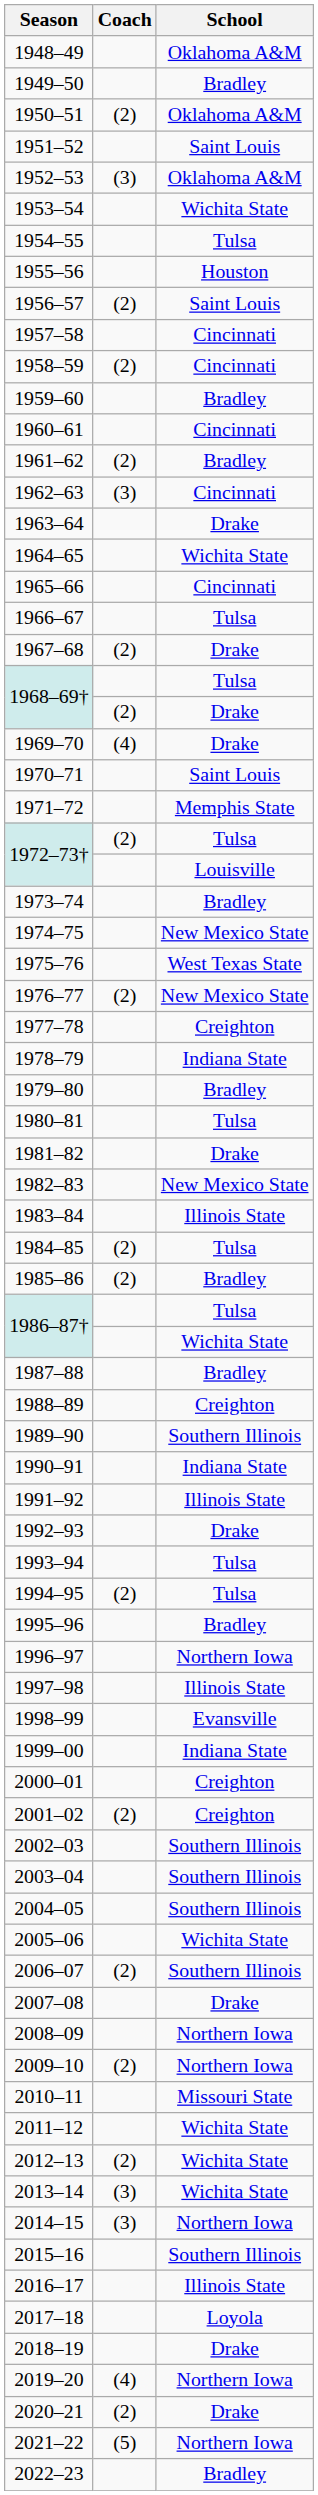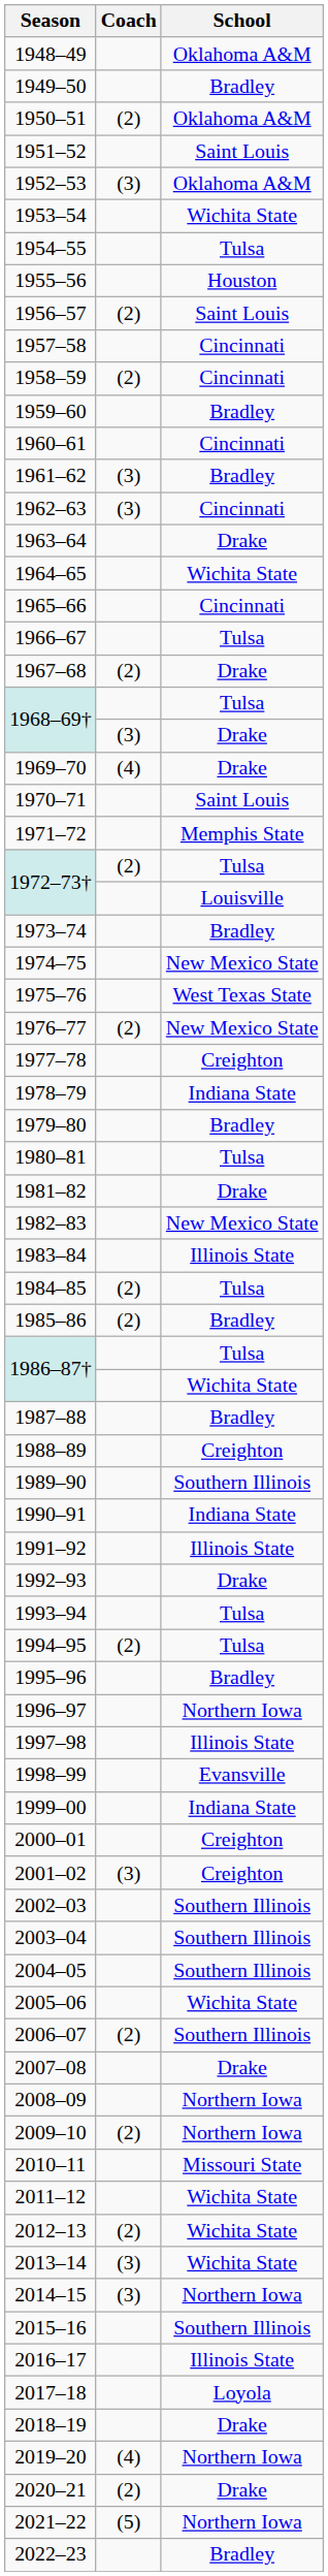1961–62 | Coach: (2) -> (3)
1968–69† / Drake | Coach: (2) -> (3)
2001–02 | Coach: (2) -> (3)
